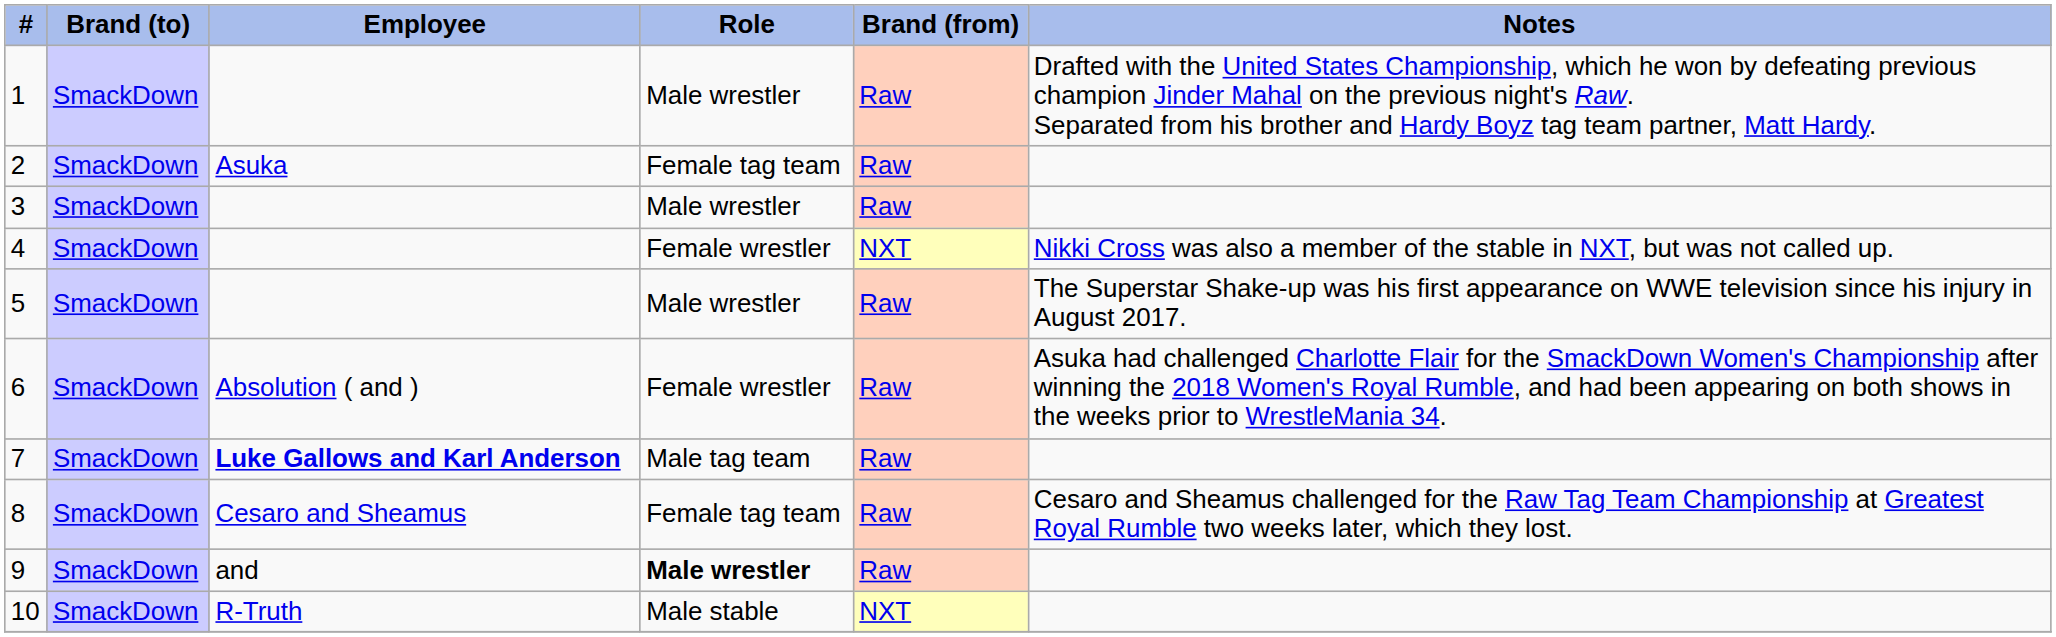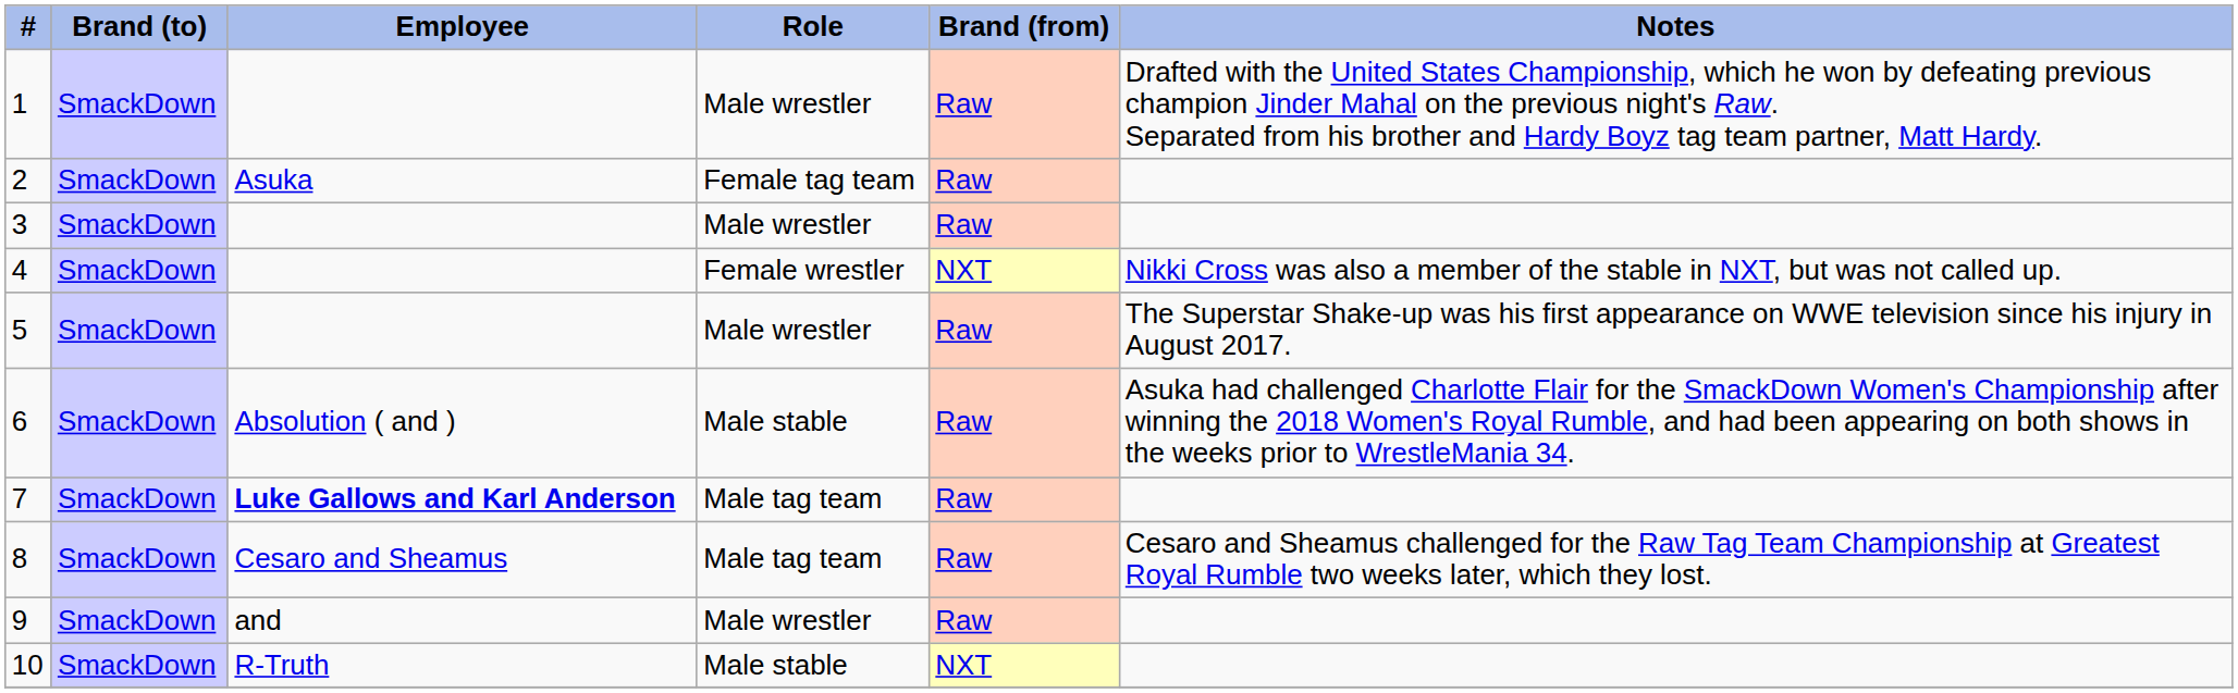6 | Role: Female wrestler -> Male stable
8 | Role: Female tag team -> Male tag team
9 | Role: bold -> normal
